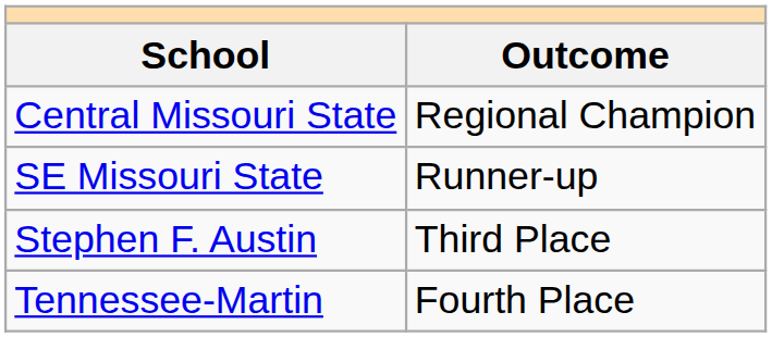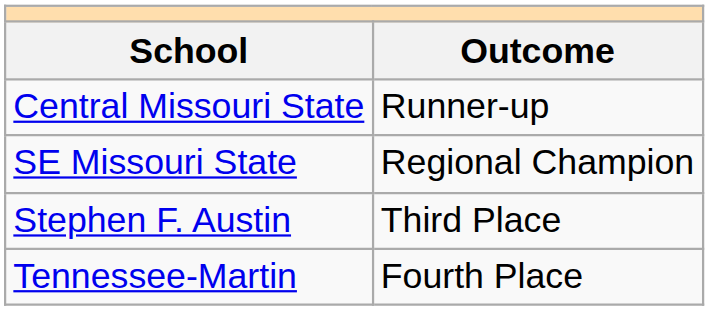Central Missouri State | Outcome: Regional Champion -> Runner-up
SE Missouri State | Outcome: Runner-up -> Regional Champion
